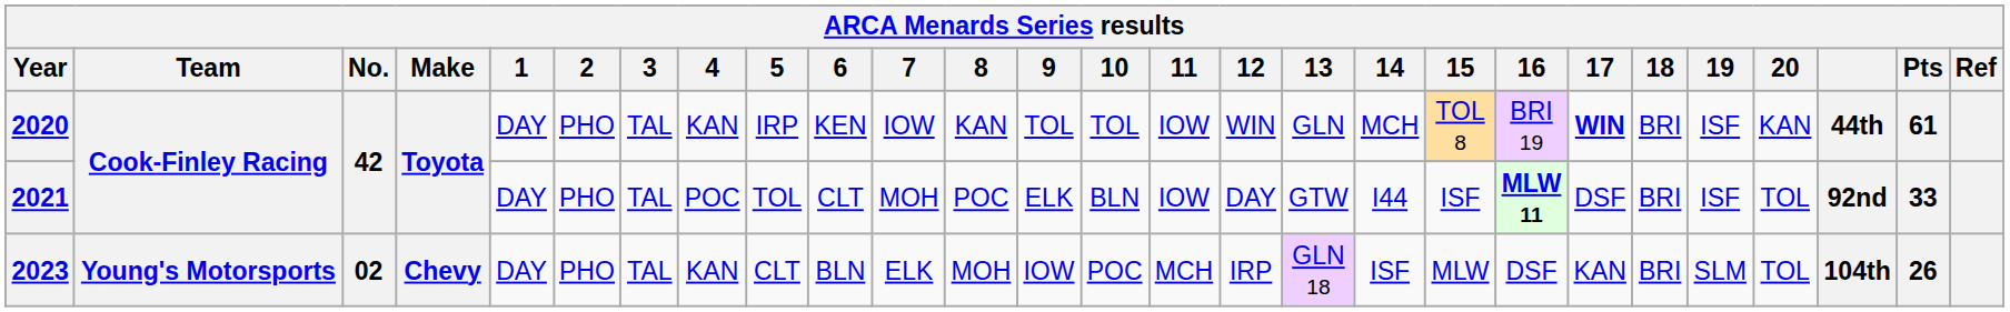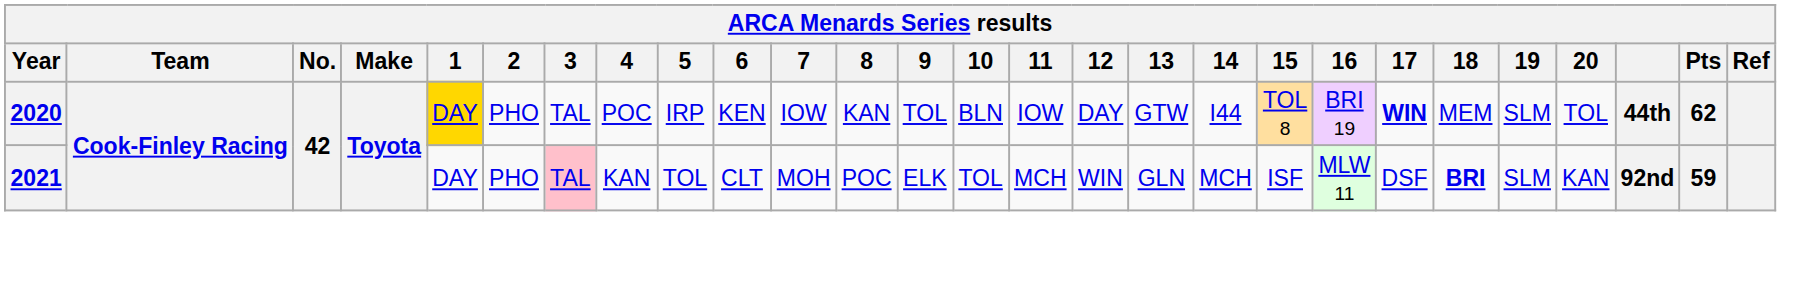2020 | 1: no background -> gold background
2020 | 4: KAN -> POC
2020 | 10: TOL -> BLN
2020 | 12: WIN -> DAY
2020 | 13: GLN -> GTW
2020 | 14: MCH -> I44
2020 | 18: BRI -> MEM
2020 | 19: ISF -> SLM
2020 | 20: KAN -> TOL
2020 | Pts: 61 -> 62
2021 | 3: no background -> pink background
2021 | 4: POC -> KAN
2021 | 10: BLN -> TOL
2021 | 11: IOW -> MCH
2021 | 12: DAY -> WIN
2021 | 13: GTW -> GLN
2021 | 14: I44 -> MCH
2021 | 16: bold -> normal
2021 | 18: normal -> bold
2021 | 19: ISF -> SLM
2021 | 20: TOL -> KAN
2021 | Pts: 33 -> 59
- row: 2023 | Young's Motorsports | 02 | Chevy | DAY | PHO | TAL | KAN | CLT | BLN | ELK | MOH | IOW | POC | MCH | IRP | GLN 18 | ISF | MLW | DSF | KAN | BRI | SLM | TOL | 104th | 26
